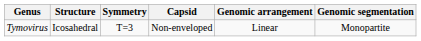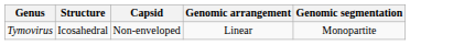- column: Symmetry | T=3
